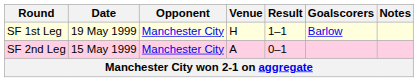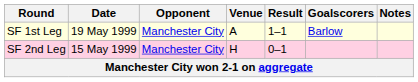SF 1st Leg | Venue: H -> A
SF 2nd Leg | Venue: A -> H
